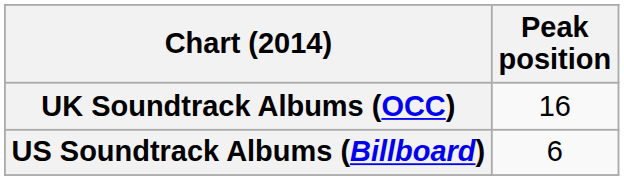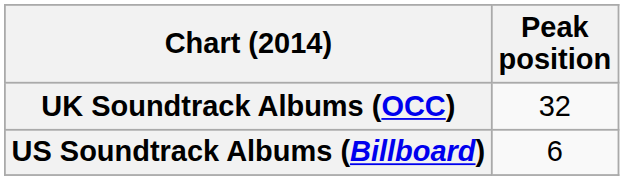UK Soundtrack Albums (OCC) | Peak position: 16 -> 32
